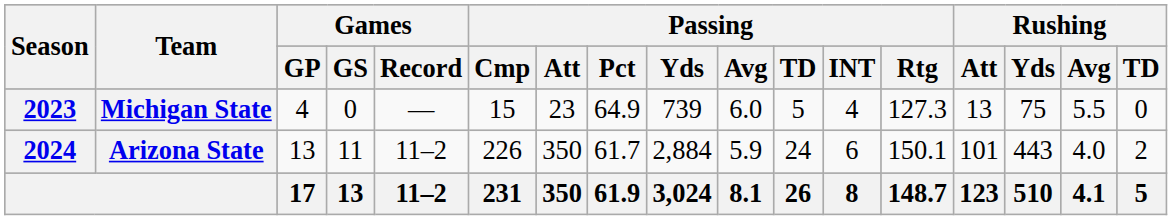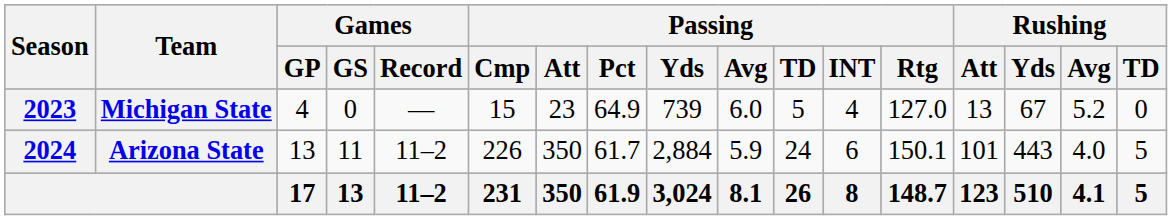Michigan State | Passing / Rtg: 127.3 -> 127.0
Michigan State | Rushing / Yds: 75 -> 67
Michigan State | Rushing / Avg: 5.5 -> 5.2
Arizona State | Rushing / TD: 2 -> 5
